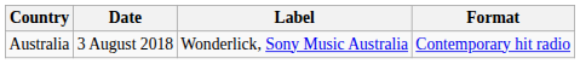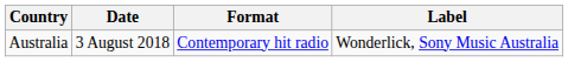columns swapped: Format <-> Label
